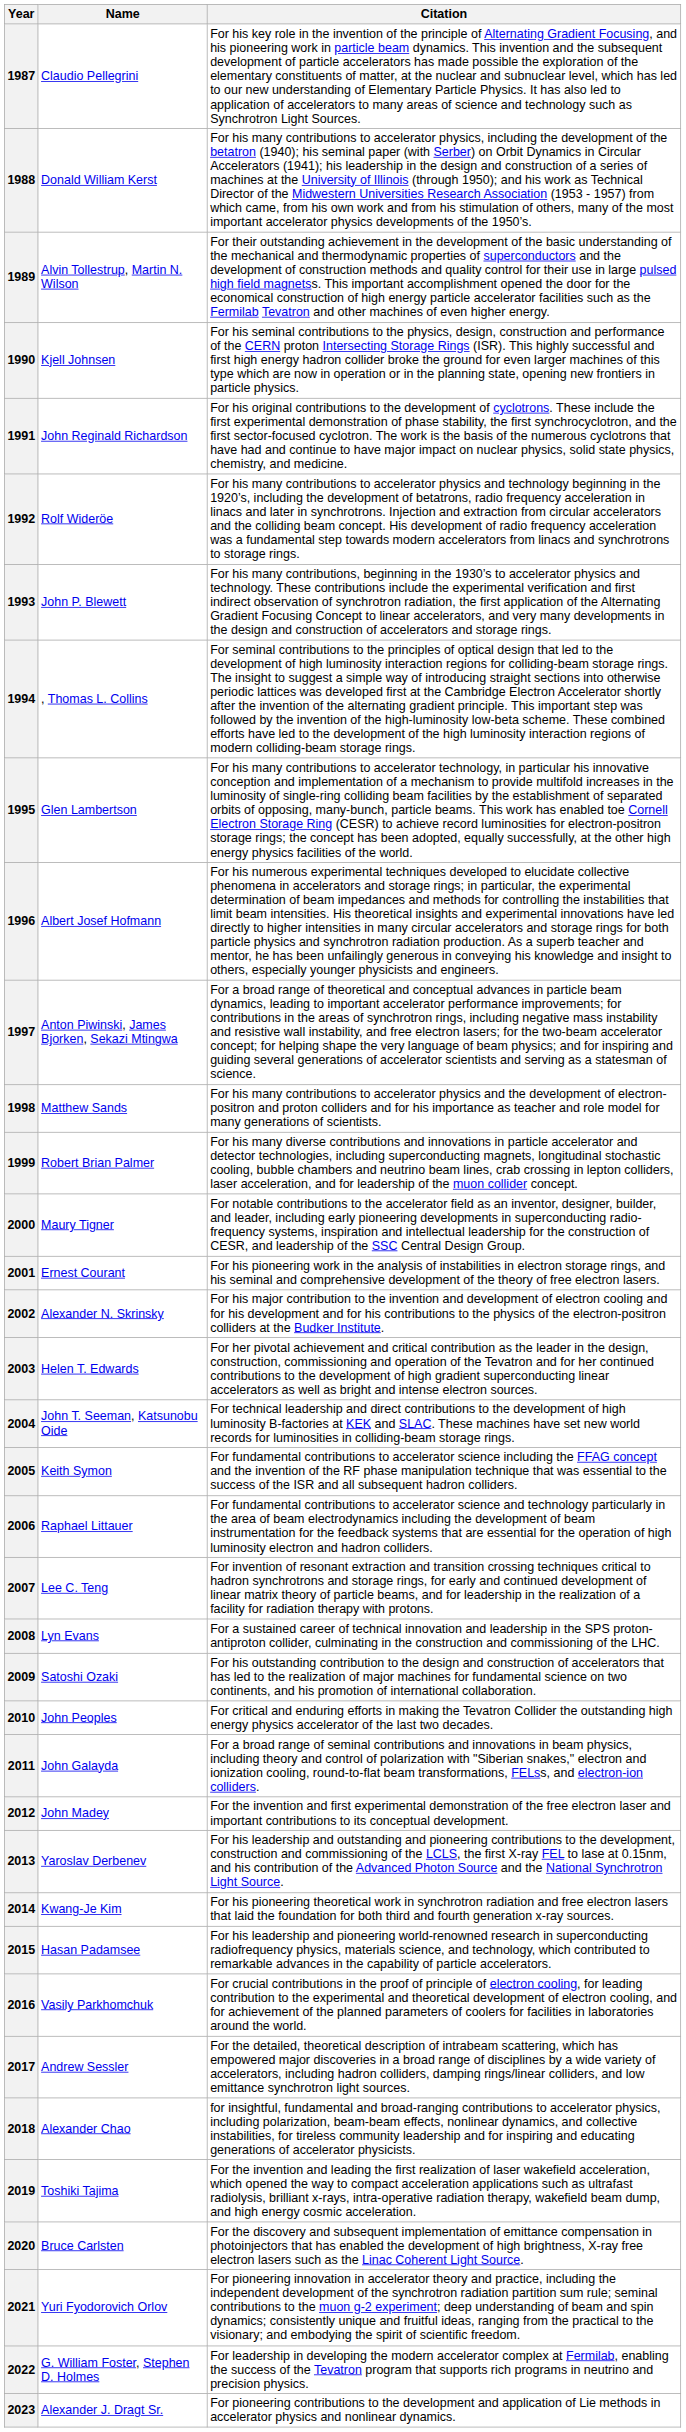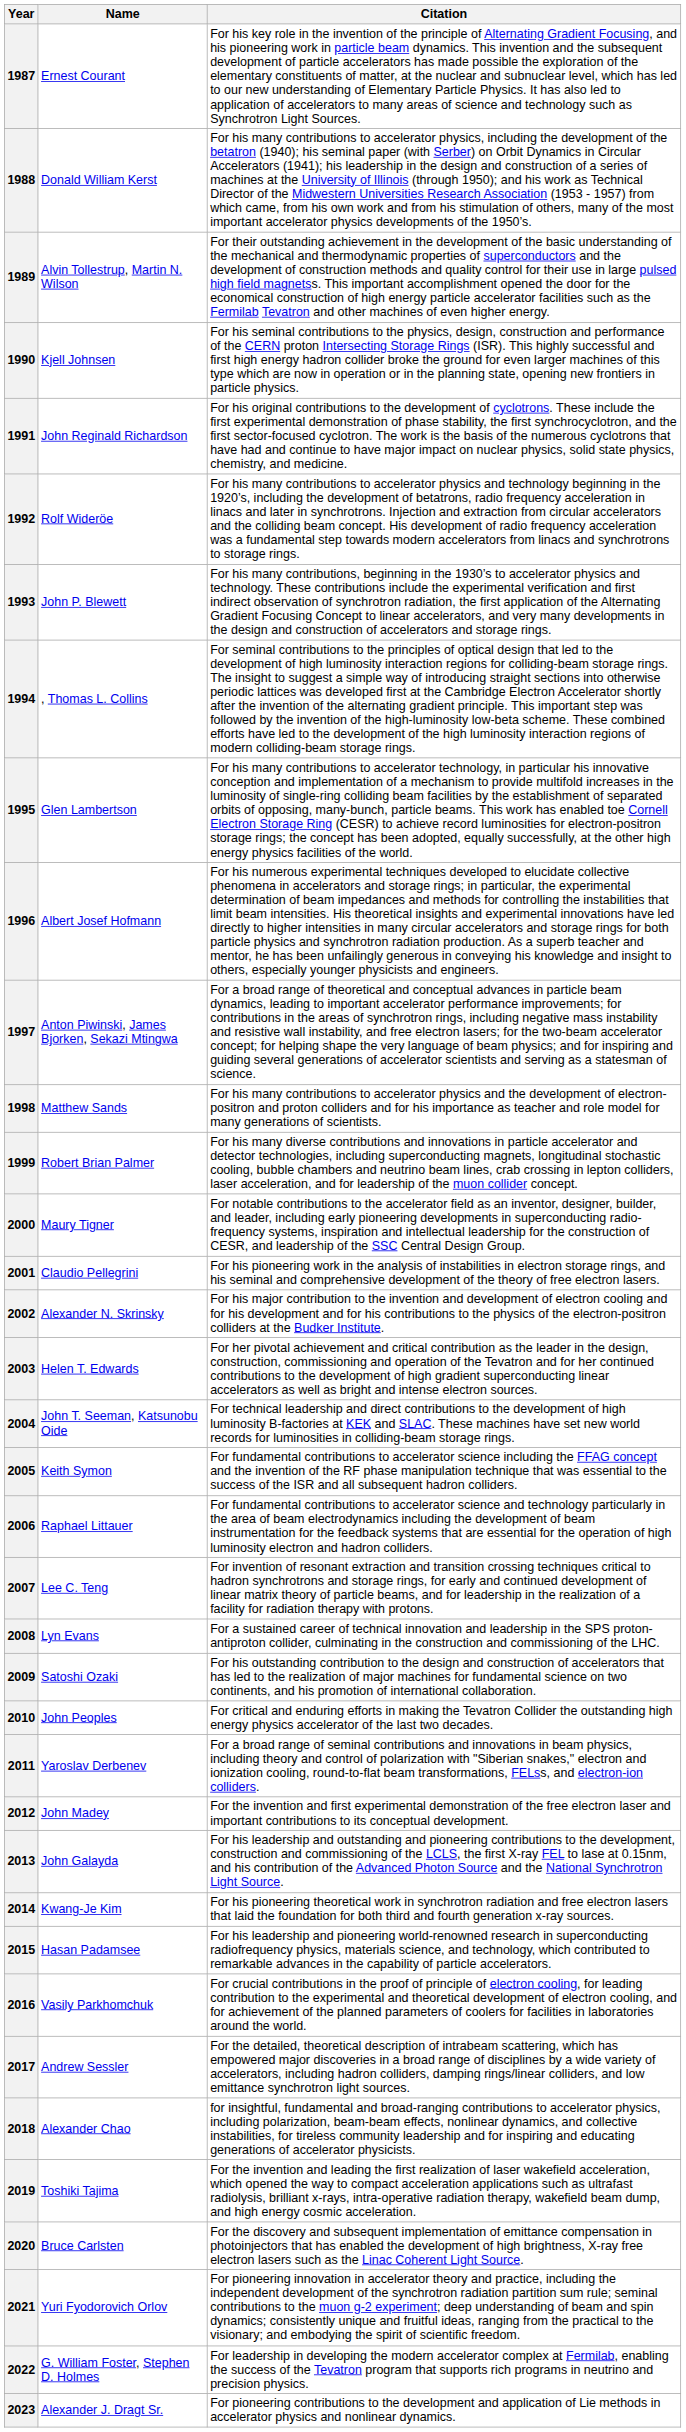1987 | Name: Claudio Pellegrini -> Ernest Courant
2001 | Name: Ernest Courant -> Claudio Pellegrini
2011 | Name: John Galayda -> Yaroslav Derbenev
2013 | Name: Yaroslav Derbenev -> John Galayda
